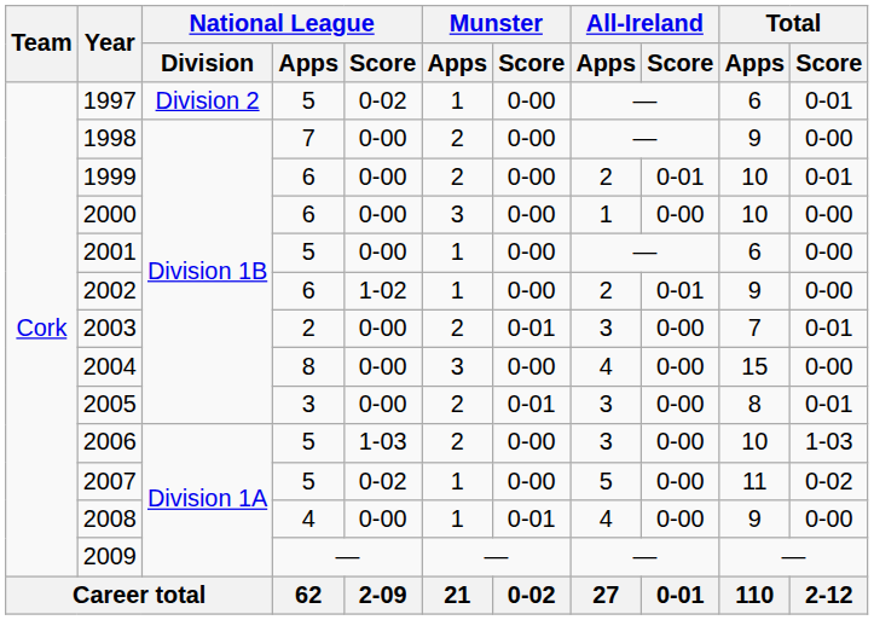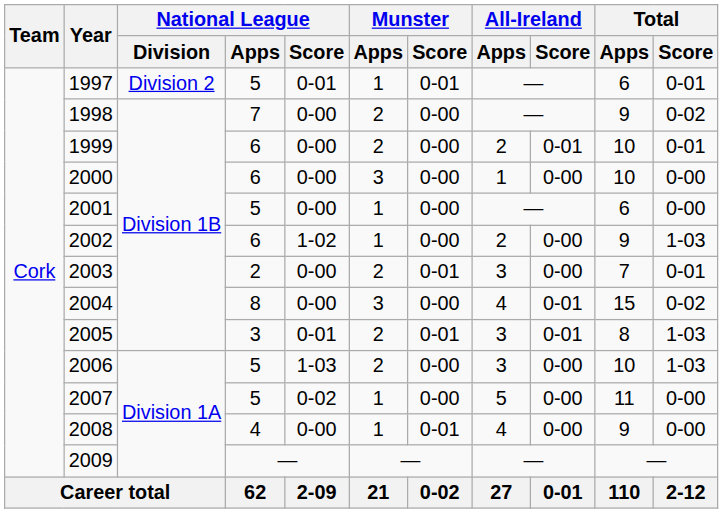1997 | National League / Score: 0-02 -> 0-01
1997 | Munster / Score: 0-00 -> 0-01
1998 | Total / Score: 0-00 -> 0-02
2002 | All-Ireland / Score: 0-01 -> 0-00
2002 | Total / Score: 0-00 -> 1-03
2004 | All-Ireland / Score: 0-00 -> 0-01
2004 | Total / Score: 0-00 -> 0-02
2005 | National League / Score: 0-00 -> 0-01
2005 | All-Ireland / Score: 0-00 -> 0-01
2005 | Total / Score: 0-01 -> 1-03
2007 | Total / Score: 0-02 -> 0-00
